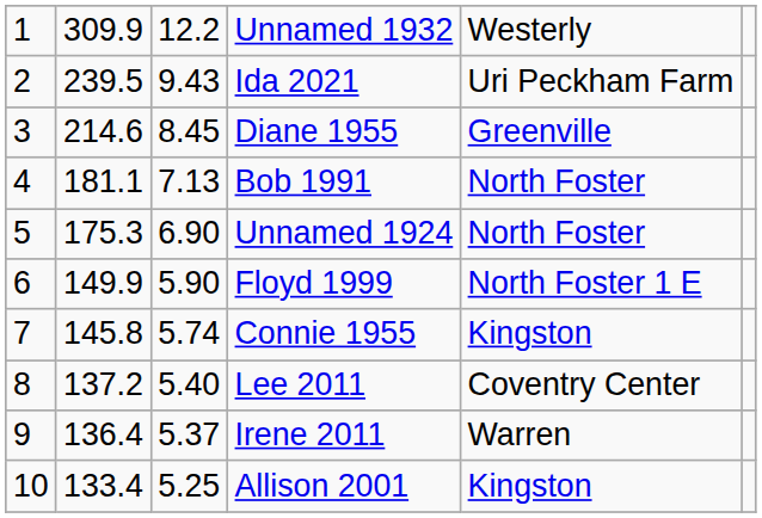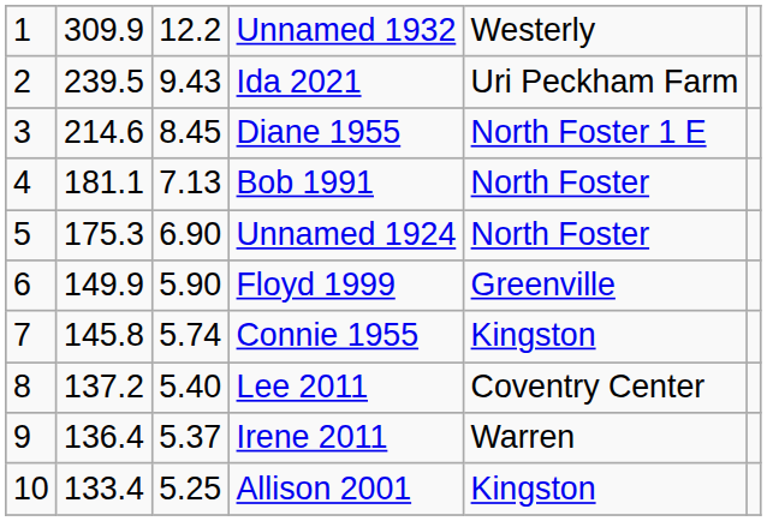Diane 1955 | column 5: Greenville -> North Foster 1 E
Floyd 1999 | column 5: North Foster 1 E -> Greenville
